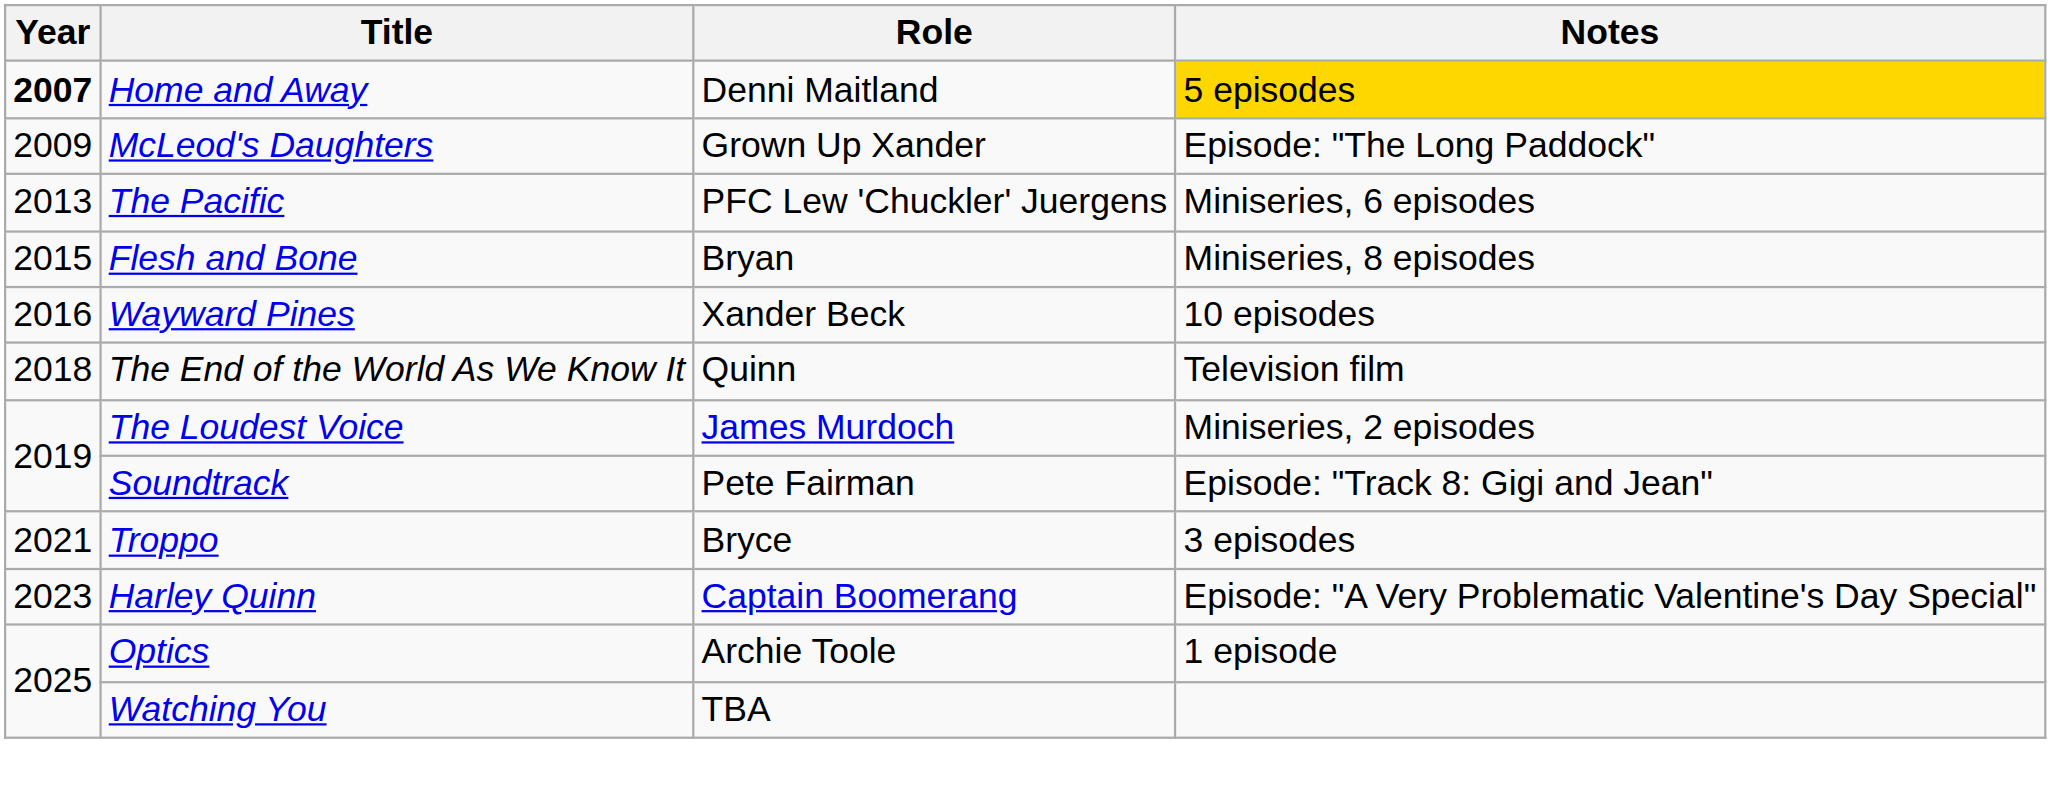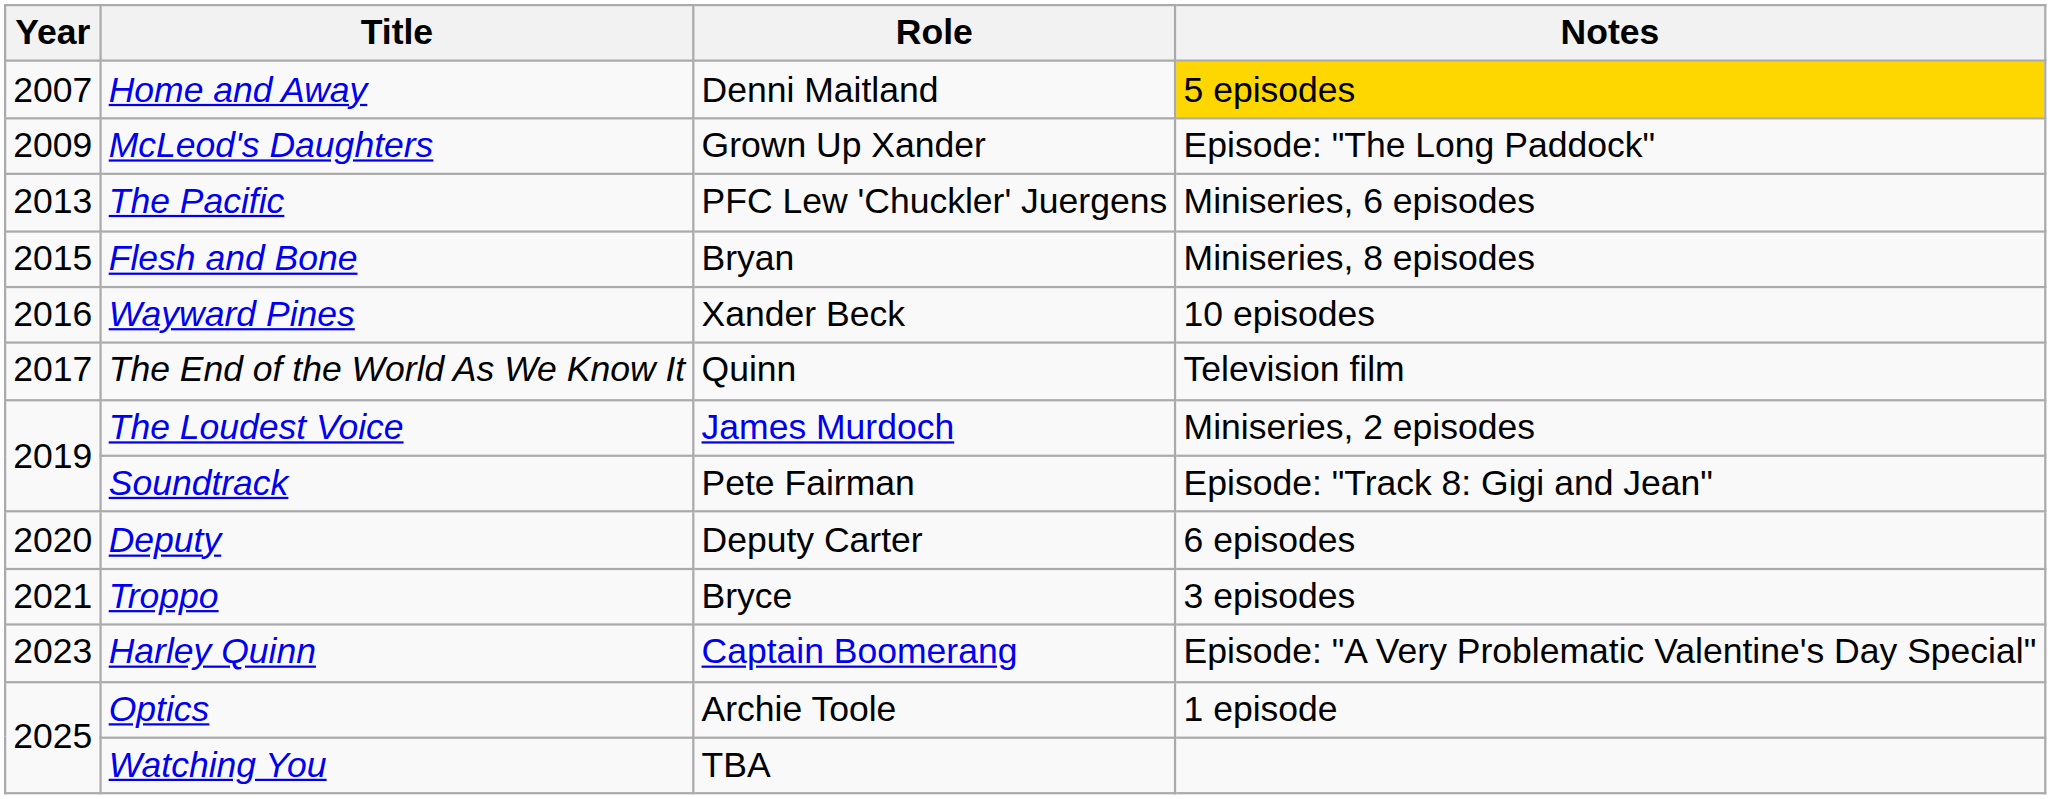Home and Away | Year: bold -> normal
The End of the World As We Know It | Year: 2018 -> 2017
+ row: 2020 | Deputy | Deputy Carter | 6 episodes
